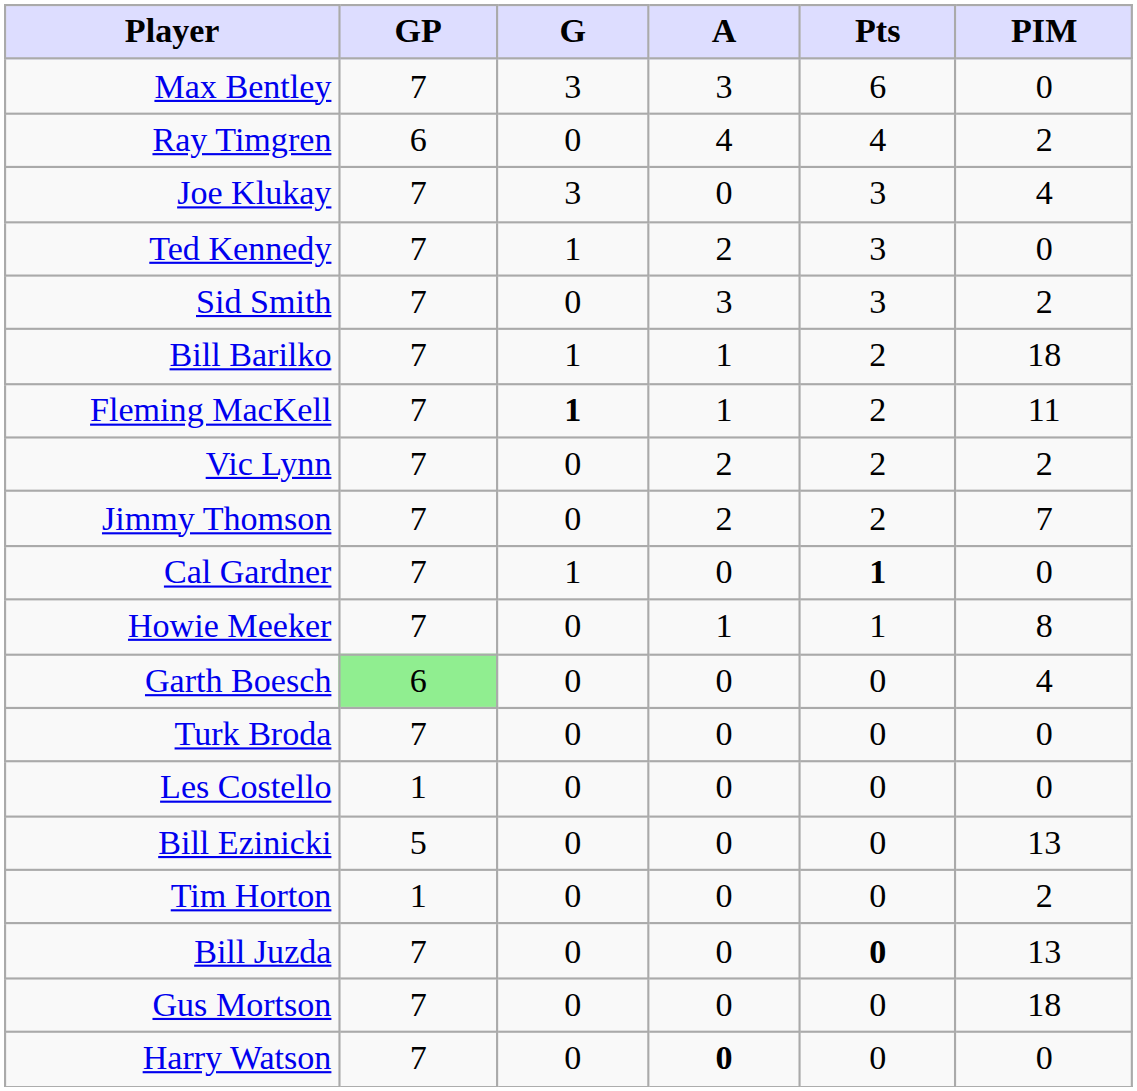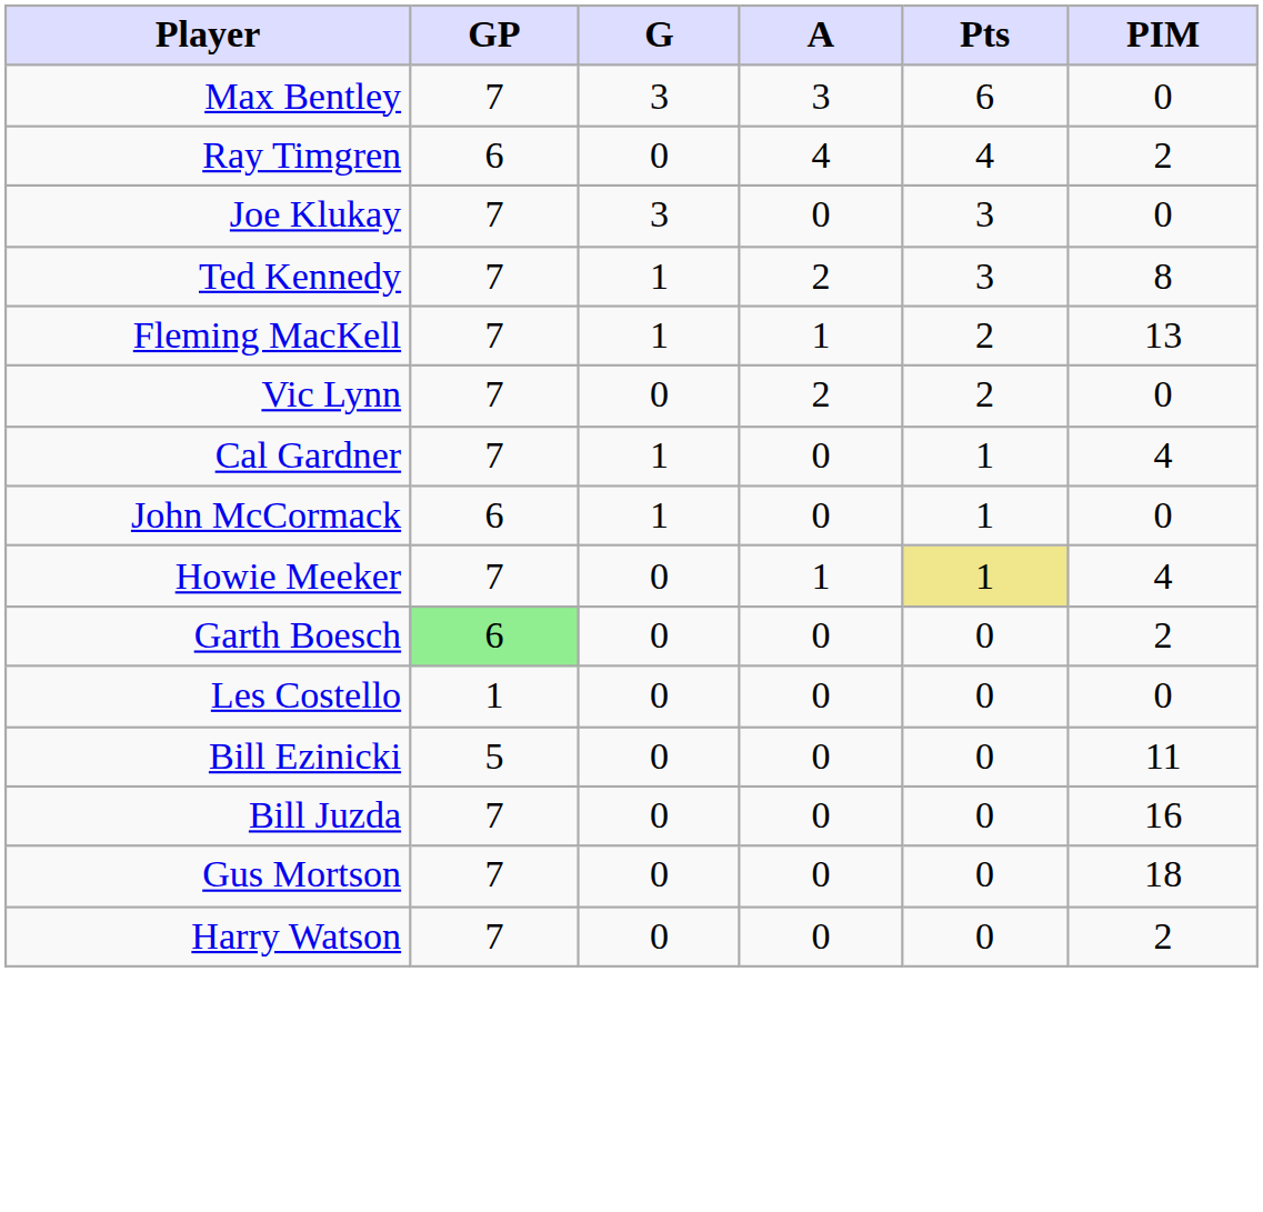Joe Klukay | PIM: 4 -> 0
Ted Kennedy | PIM: 0 -> 8
- row: Sid Smith | 7 | 0 | 3 | 3 | 2
- row: Bill Barilko | 7 | 1 | 1 | 2 | 18
Fleming MacKell | G: bold -> normal
Fleming MacKell | PIM: 11 -> 13
Vic Lynn | PIM: 2 -> 0
- row: Jimmy Thomson | 7 | 0 | 2 | 2 | 7
Cal Gardner | Pts: bold -> normal
Cal Gardner | PIM: 0 -> 4
+ row: John McCormack | 6 | 1 | 0 | 1 | 0
Howie Meeker | Pts: no background -> khaki background
Howie Meeker | PIM: 8 -> 4
Garth Boesch | PIM: 4 -> 2
- row: Turk Broda | 7 | 0 | 0 | 0 | 0
Bill Ezinicki | PIM: 13 -> 11
- row: Tim Horton | 1 | 0 | 0 | 0 | 2
Bill Juzda | Pts: bold -> normal
Bill Juzda | PIM: 13 -> 16
Harry Watson | A: bold -> normal
Harry Watson | PIM: 0 -> 2
